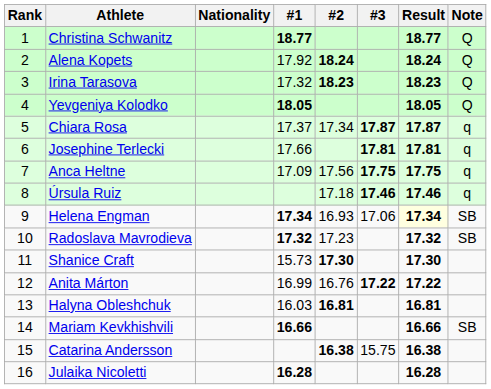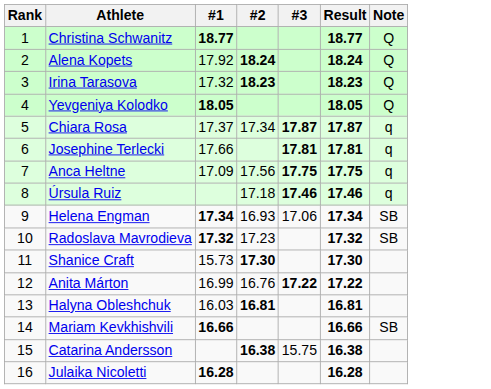- column: Nationality
Helena Engman | Result: lightyellow background -> no background
